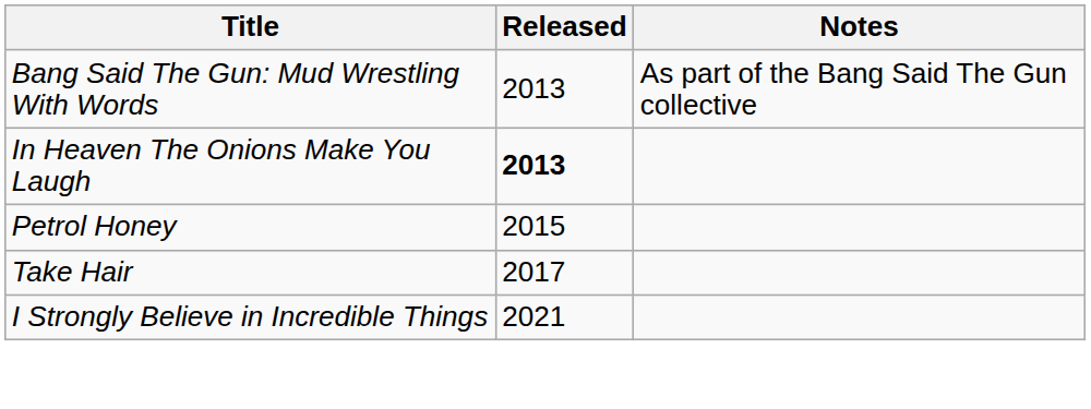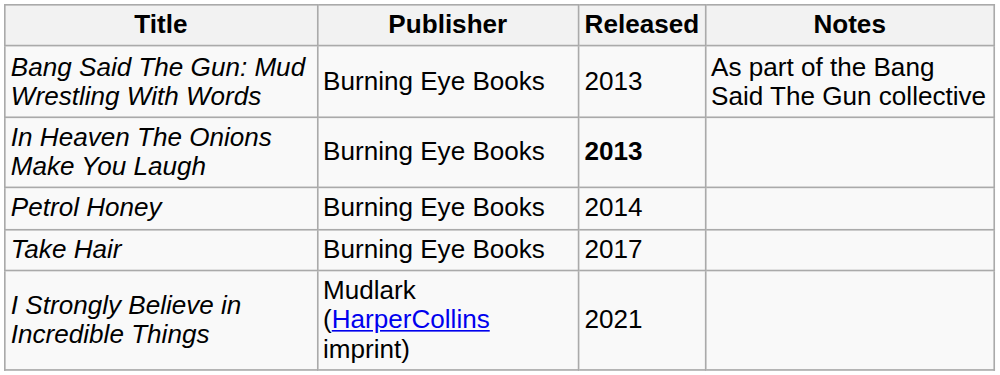+ column: Publisher | Burning Eye Books | Burning Eye Books | Burning Eye Books | Burning Eye Books | Mudlark (HarperCollins imprint)
Petrol Honey | Released: 2015 -> 2014
